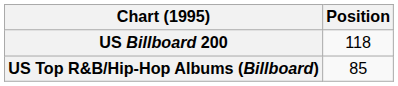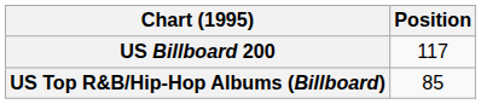US Billboard 200 | Position: 118 -> 117
